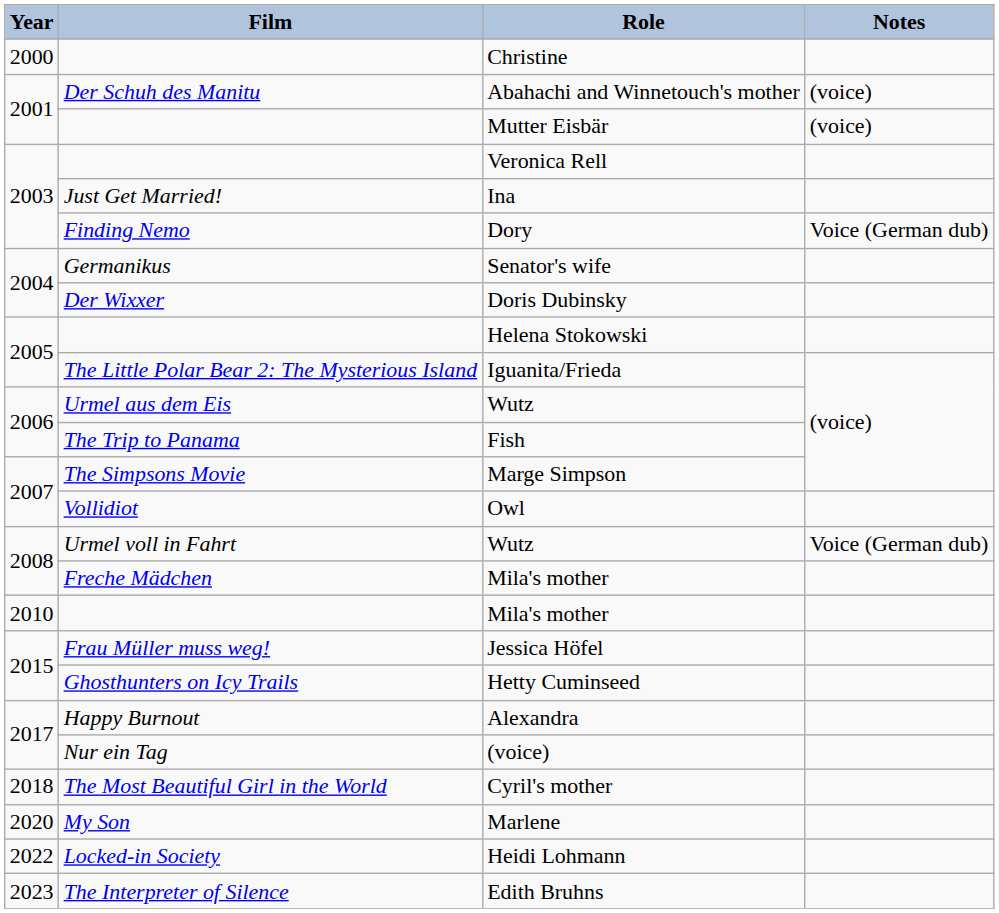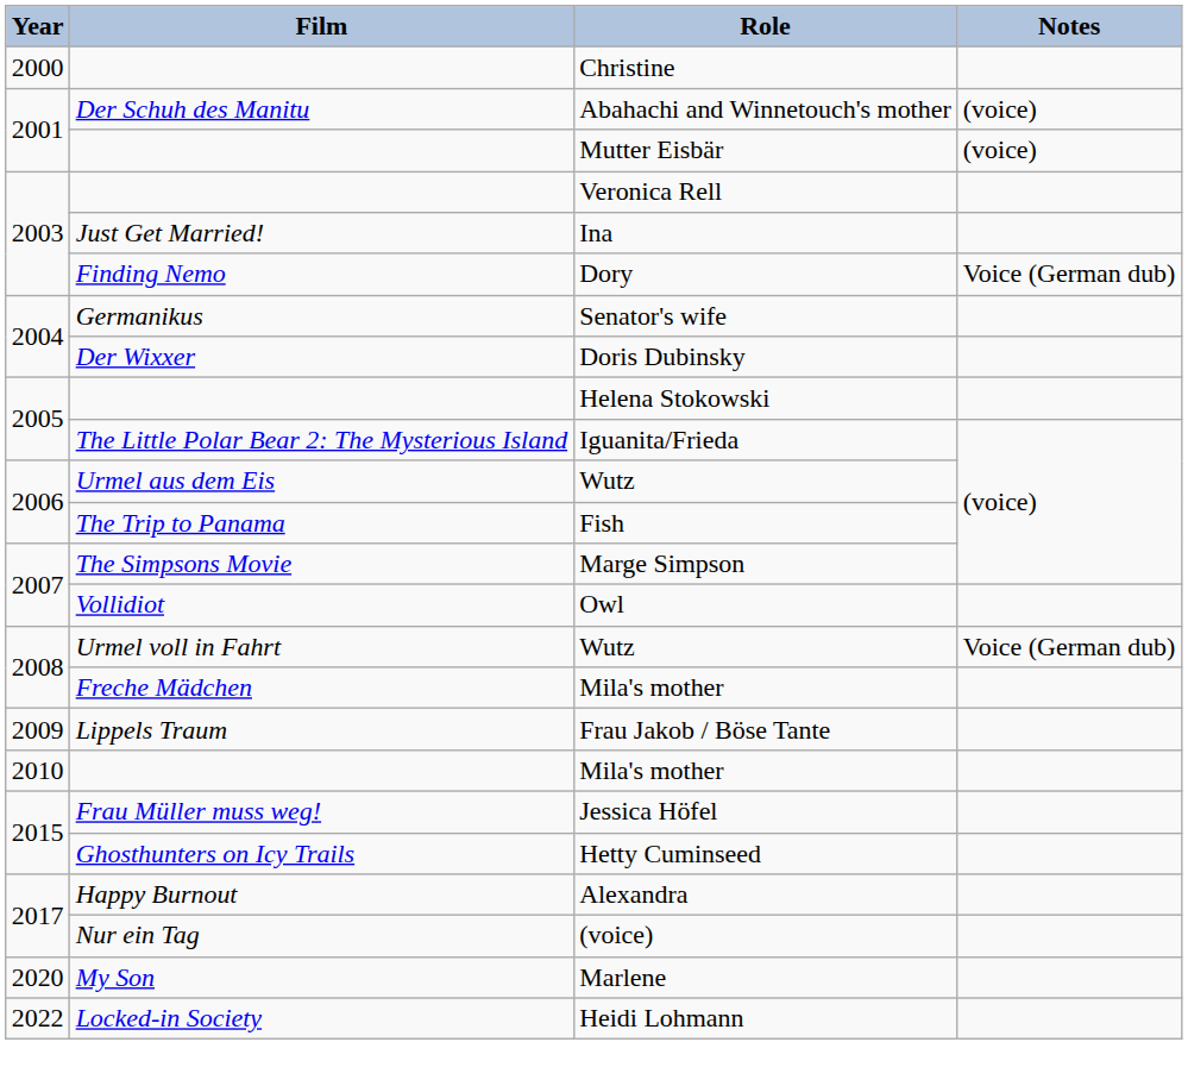+ row: 2009 | Lippels Traum | Frau Jakob / Böse Tante
- row: 2018 | The Most Beautiful Girl in the World | Cyril's mother
- row: 2023 | The Interpreter of Silence | Edith Bruhns
